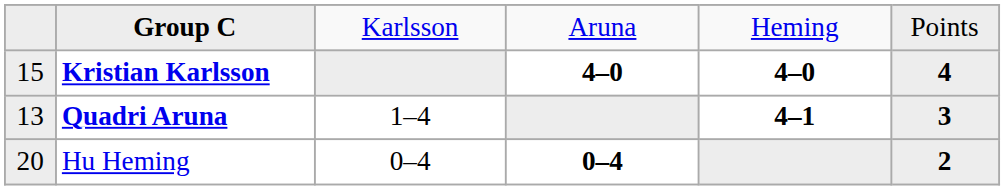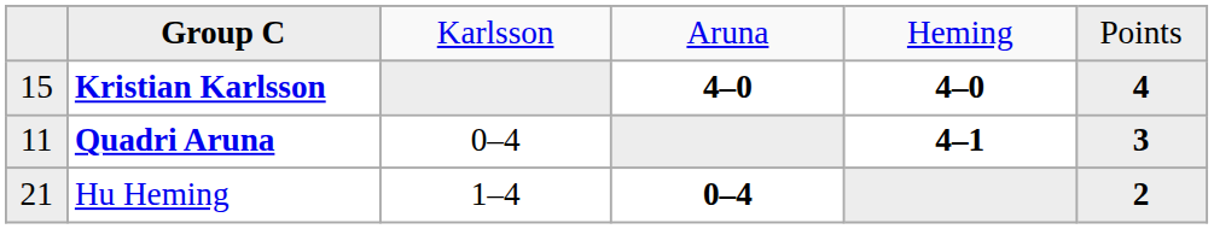Quadri Aruna | column 1: 13 -> 11
Quadri Aruna | column 3: 1–4 -> 0–4
Hu Heming | column 1: 20 -> 21
Hu Heming | column 3: 0–4 -> 1–4
